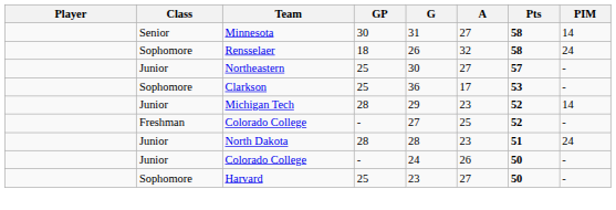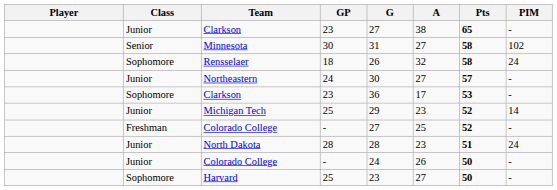+ row: Junior | Clarkson | 23 | 27 | 38 | 65 | -
Minnesota | PIM: 14 -> 102
Northeastern | GP: 25 -> 24
Sophomore / Clarkson | GP: 25 -> 23
Michigan Tech | GP: 28 -> 25
